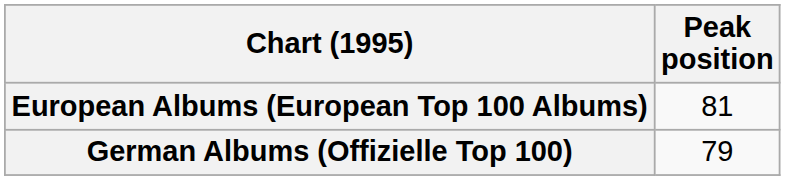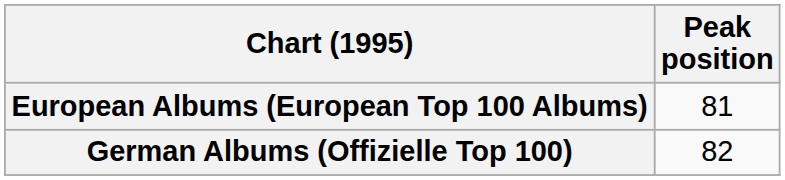German Albums (Offizielle Top 100) | Peak position: 79 -> 82
